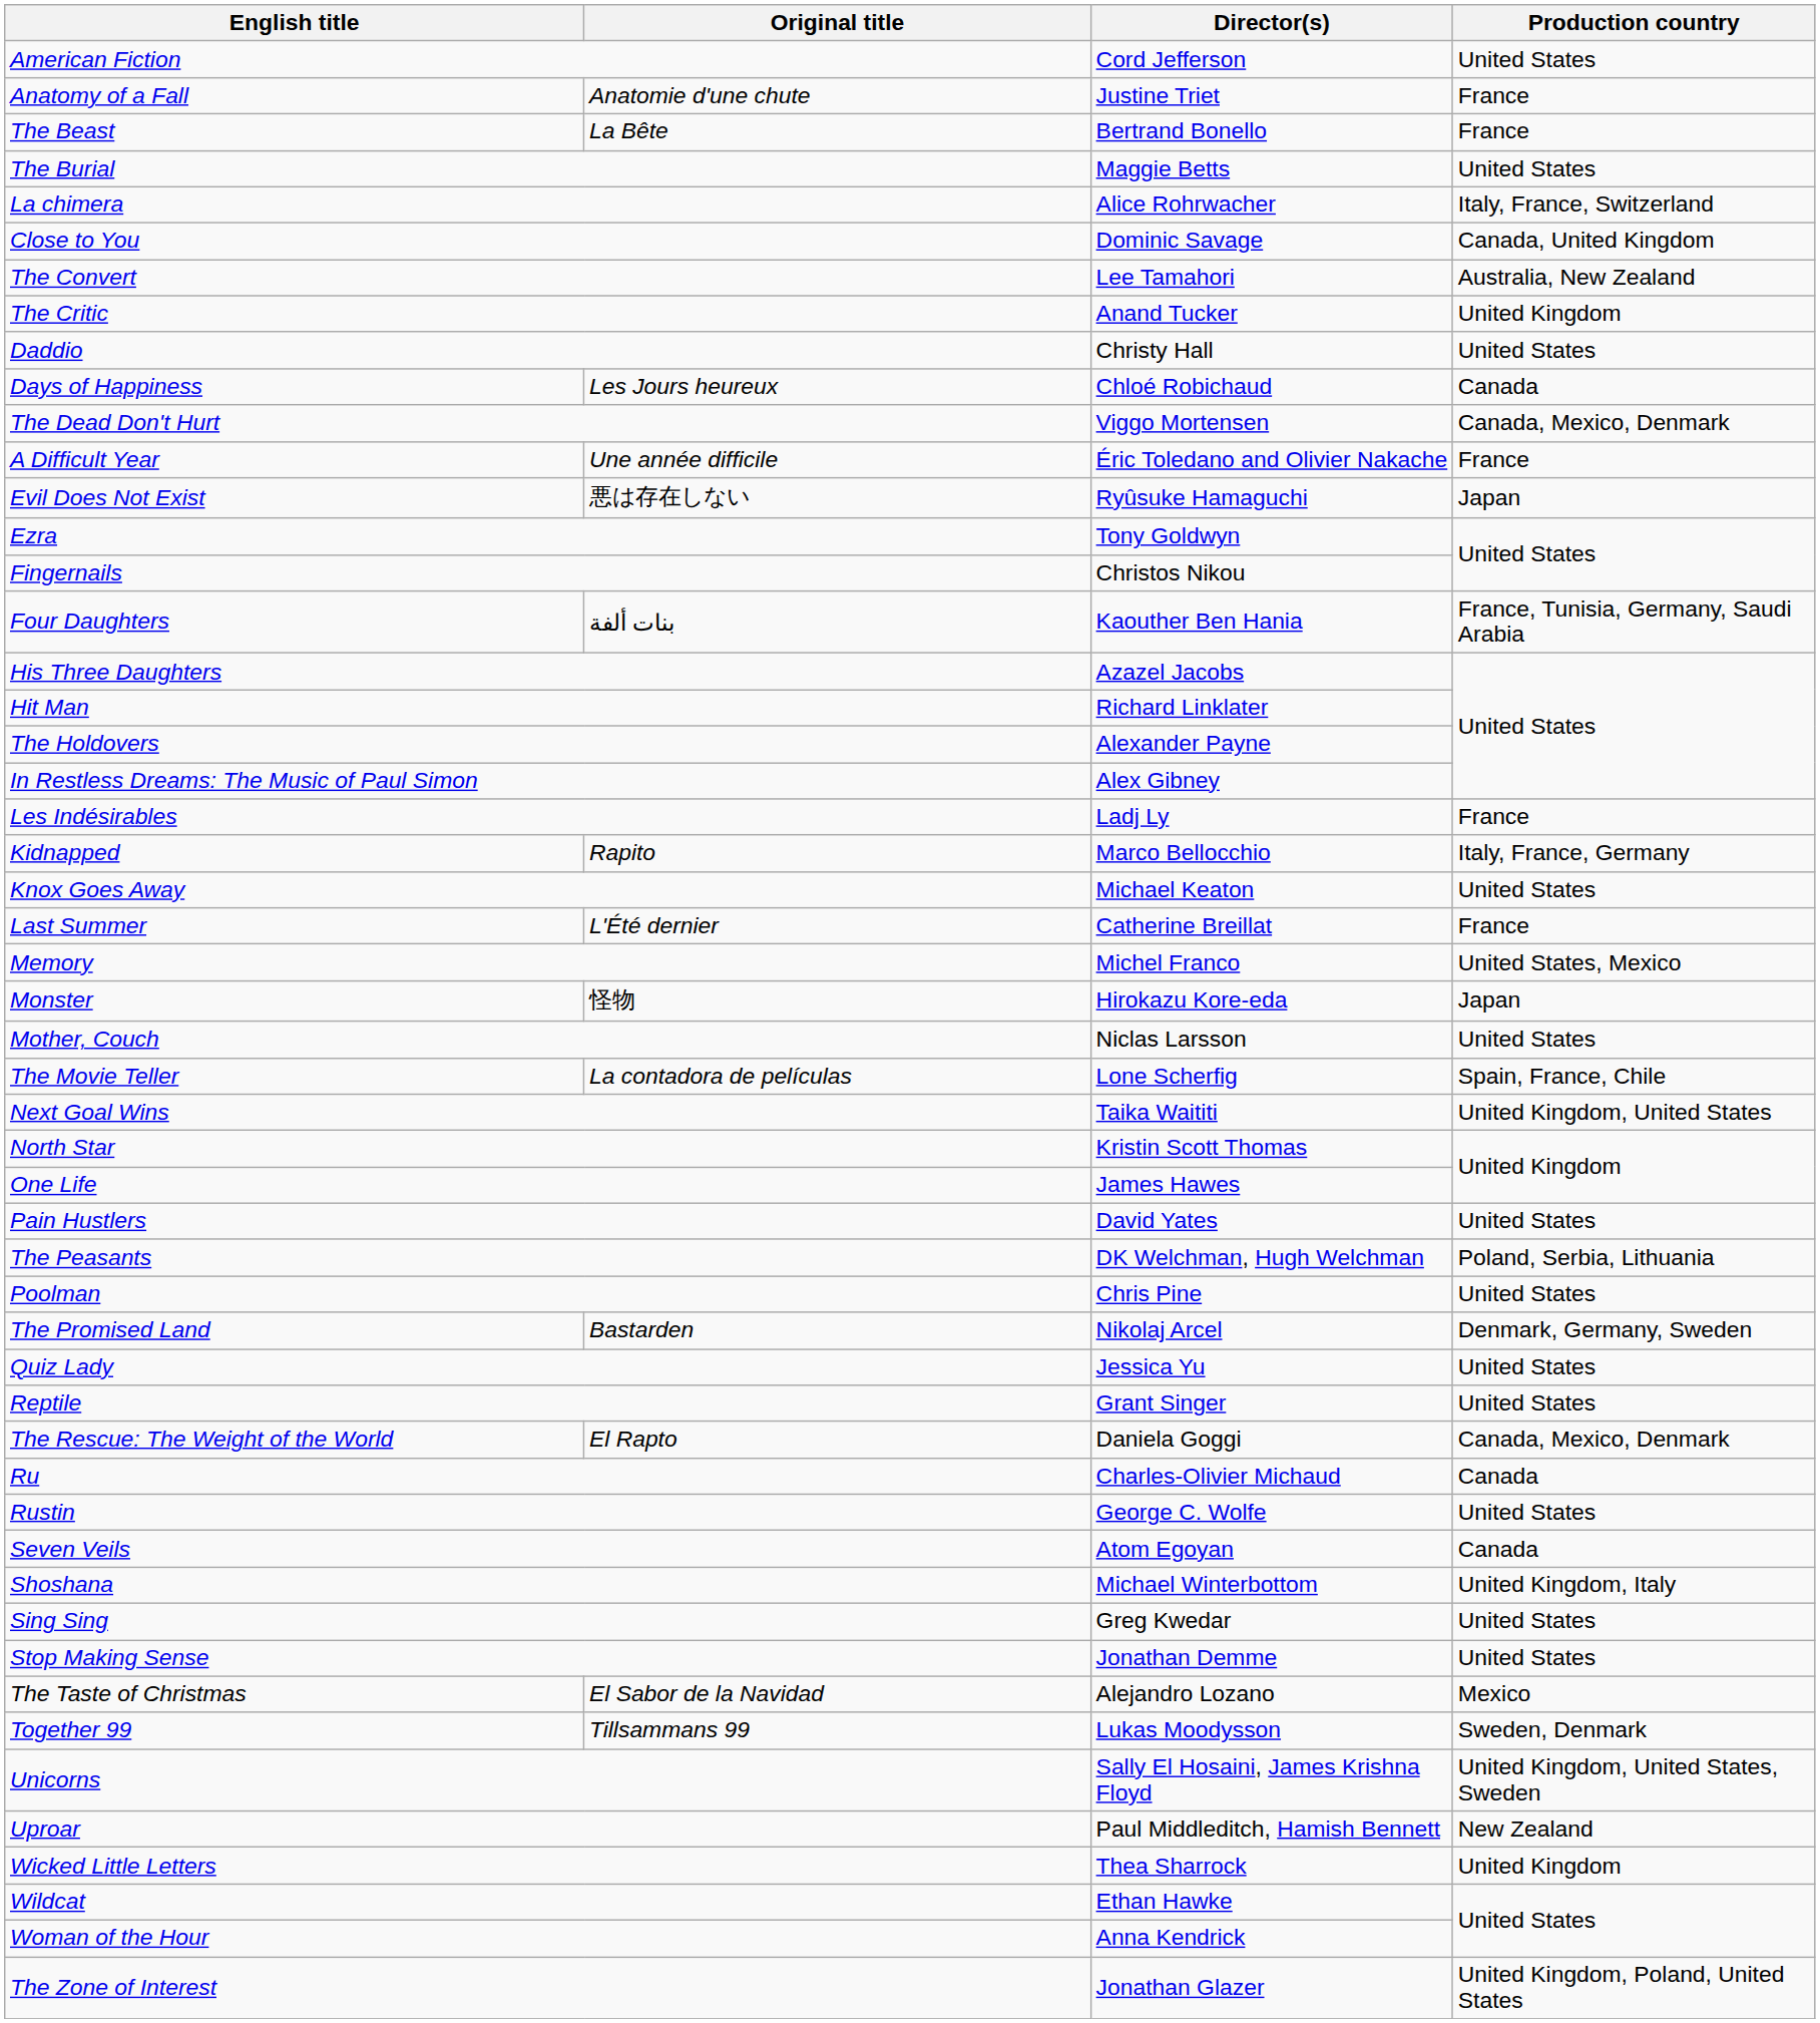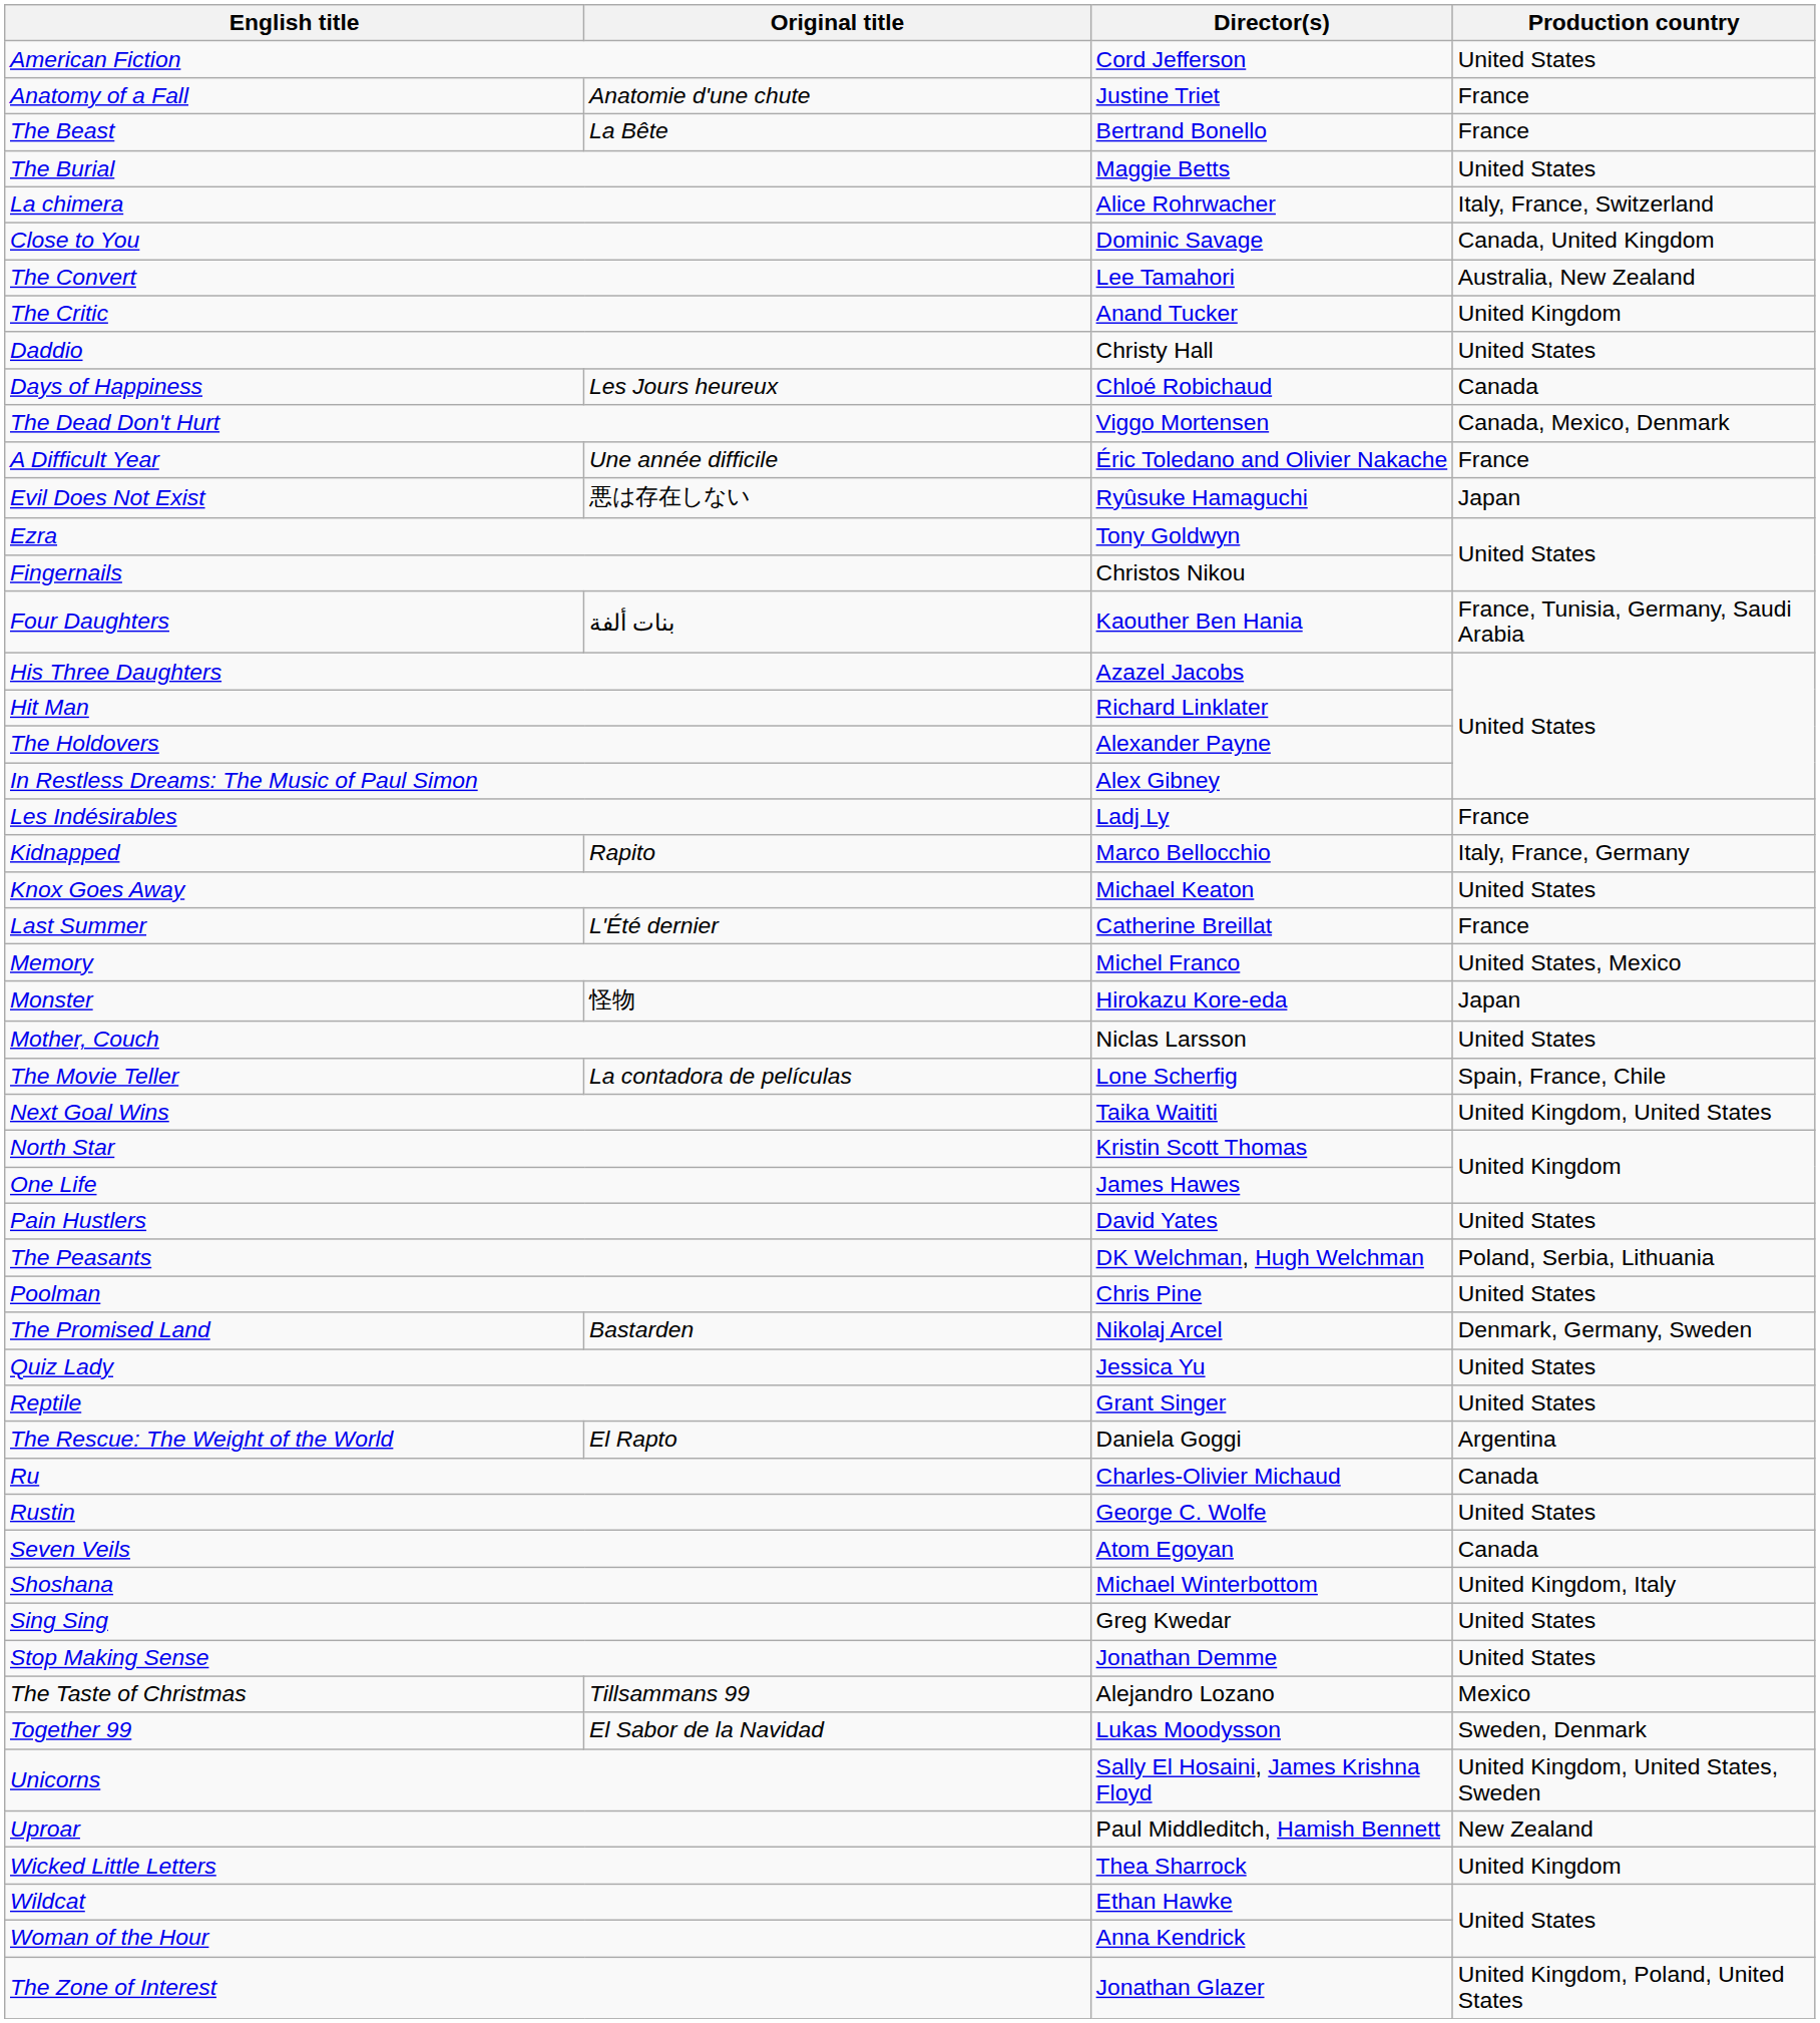The Rescue: The Weight of the World | Production country: Canada, Mexico, Denmark -> Argentina
The Taste of Christmas | Original title: El Sabor de la Navidad -> Tillsammans 99
Together 99 | Original title: Tillsammans 99 -> El Sabor de la Navidad
